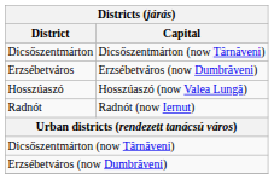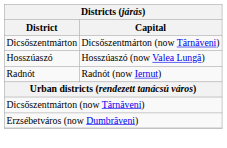- row: Erzsébetváros | Erzsébetváros (now Dumbrăveni)
